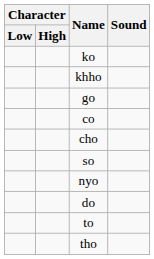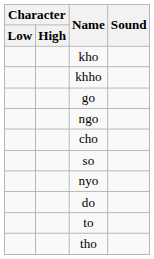- row: ko
+ row: kho
+ row: ngo
- row: co
